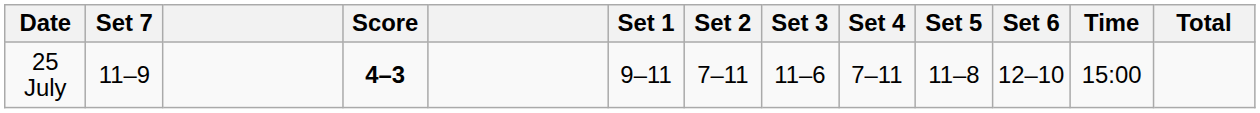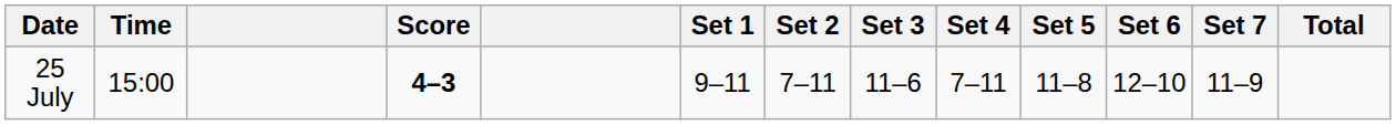columns swapped: Time <-> Set 7
